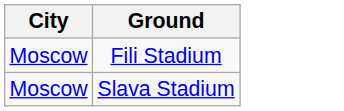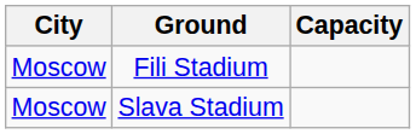+ column: Capacity
